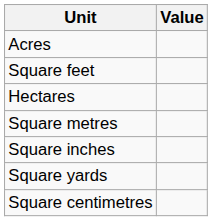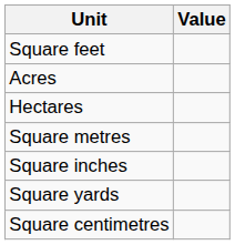rows swapped: Square feet <-> Acres
